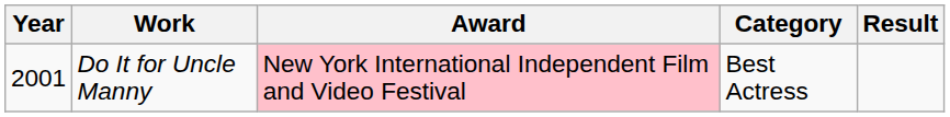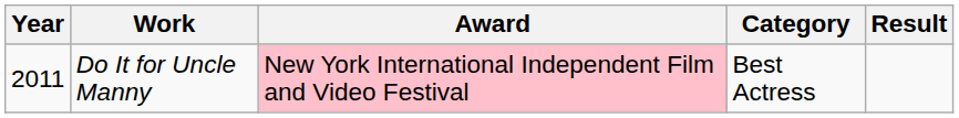Do It for Uncle Manny | Year: 2001 -> 2011
